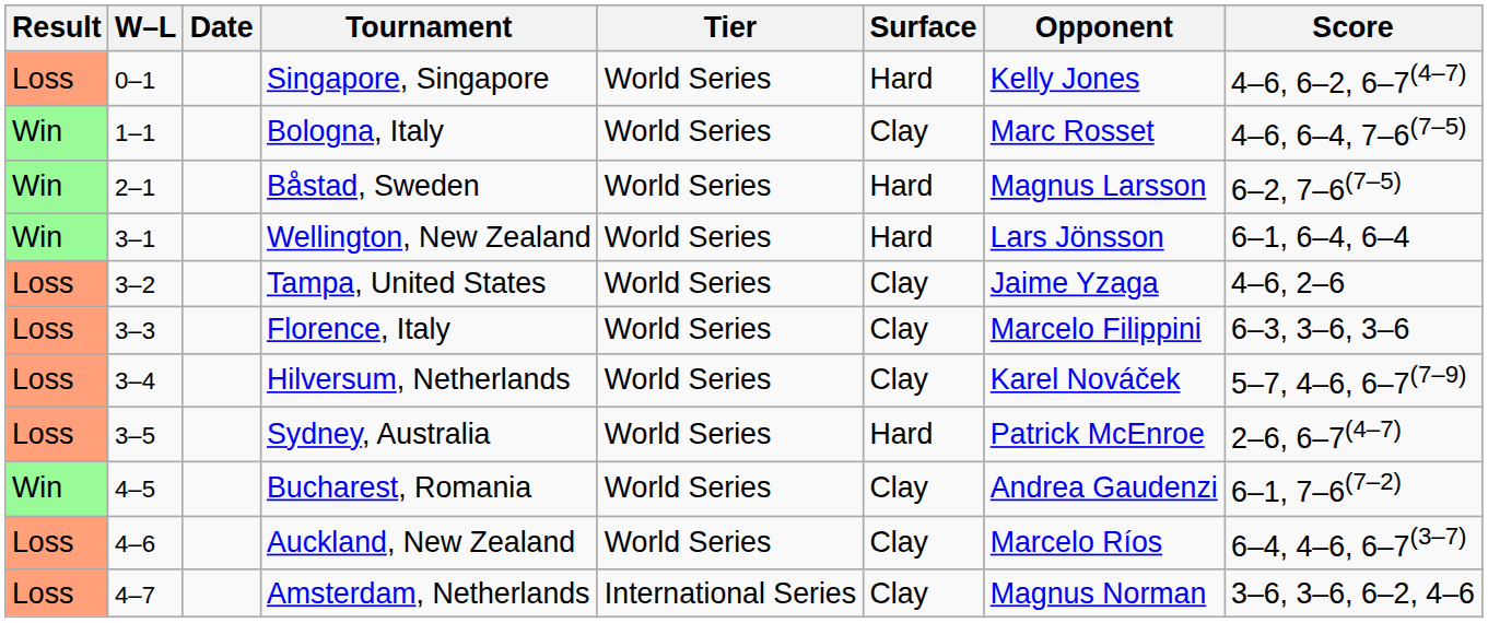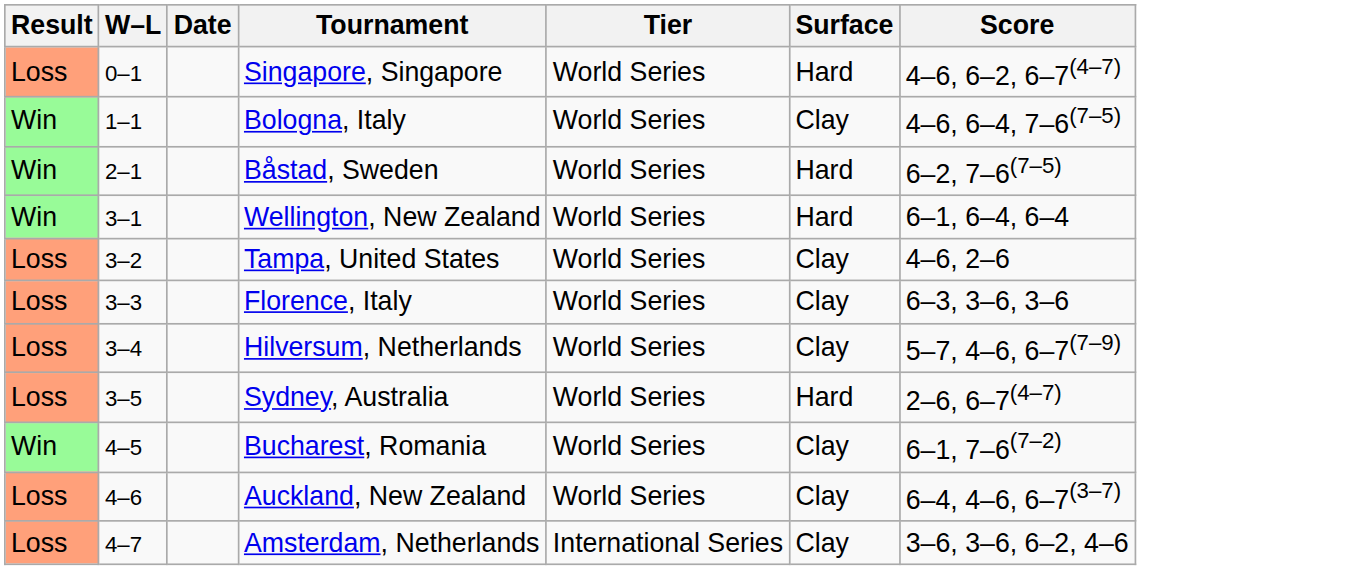- column: Opponent | Kelly Jones | Marc Rosset | Magnus Larsson | Lars Jönsson | Jaime Yzaga | Marcelo Filippini | Karel Nováček | Patrick McEnroe | Andrea Gaudenzi | Marcelo Ríos | Magnus Norman
